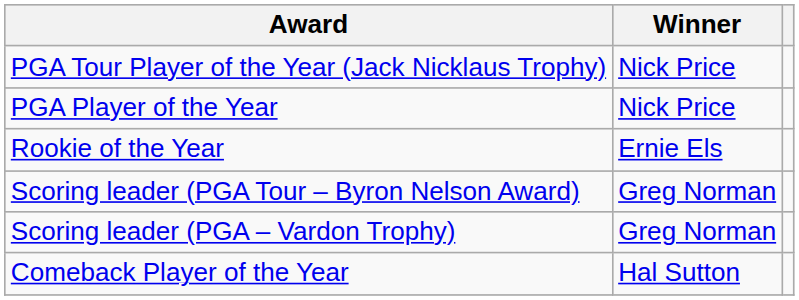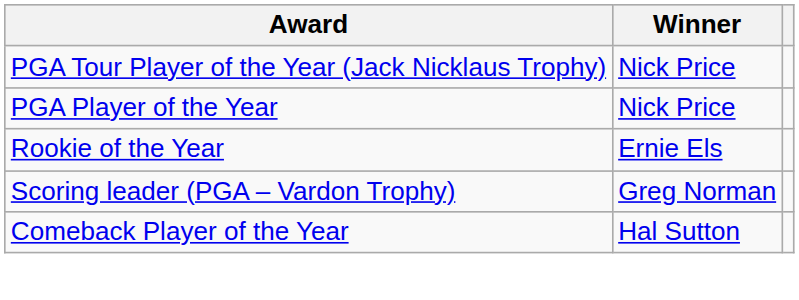- row: Scoring leader (PGA Tour – Byron Nelson Award) | Greg Norman
